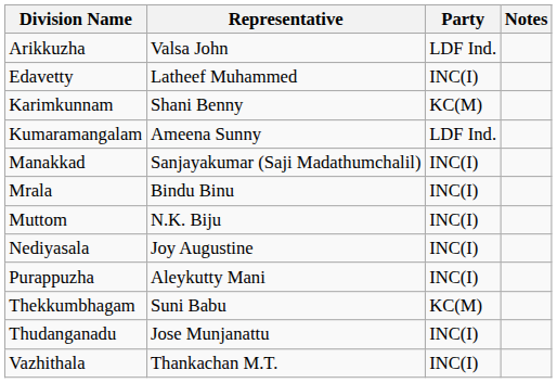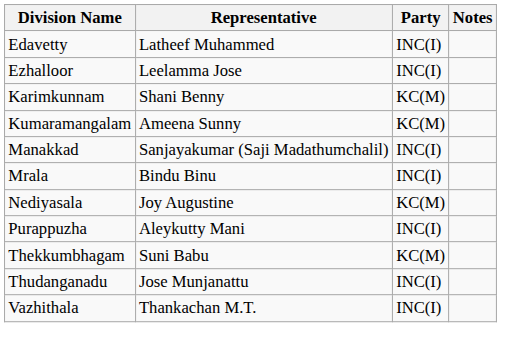- row: Arikkuzha | Valsa John | LDF Ind.
+ row: Ezhalloor | Leelamma Jose | INC(I)
Kumaramangalam | Party: LDF Ind. -> KC(M)
- row: Muttom | N.K. Biju | INC(I)
Nediyasala | Party: INC(I) -> KC(M)
